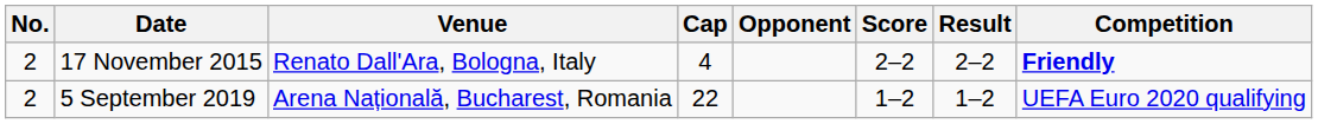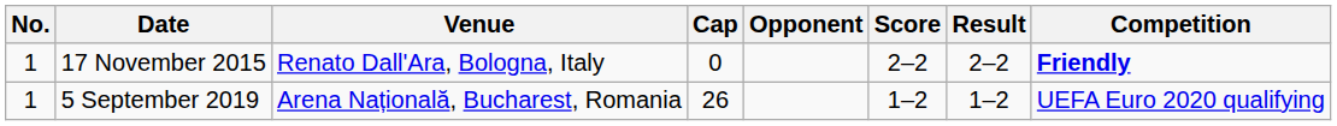17 November 2015 | No.: 2 -> 1
17 November 2015 | Cap: 4 -> 0
5 September 2019 | No.: 2 -> 1
5 September 2019 | Cap: 22 -> 26
